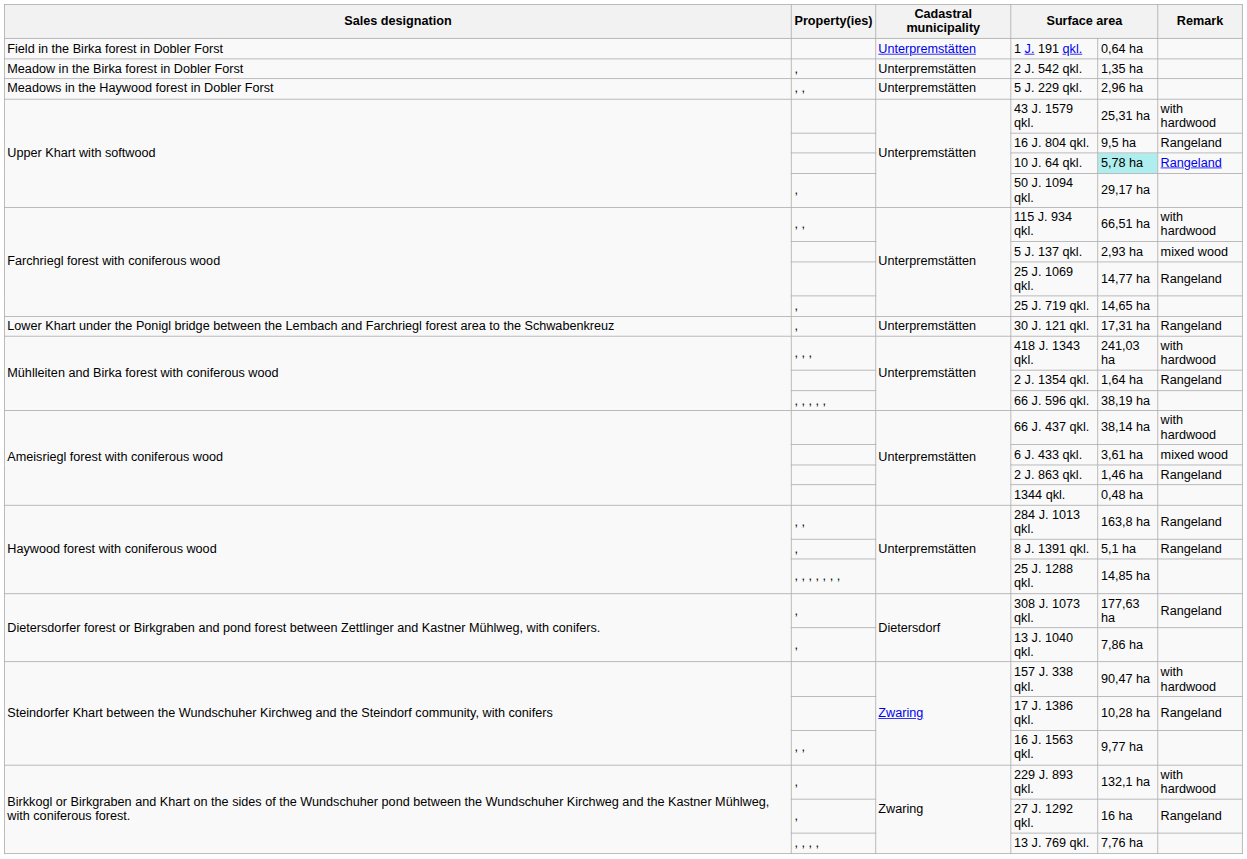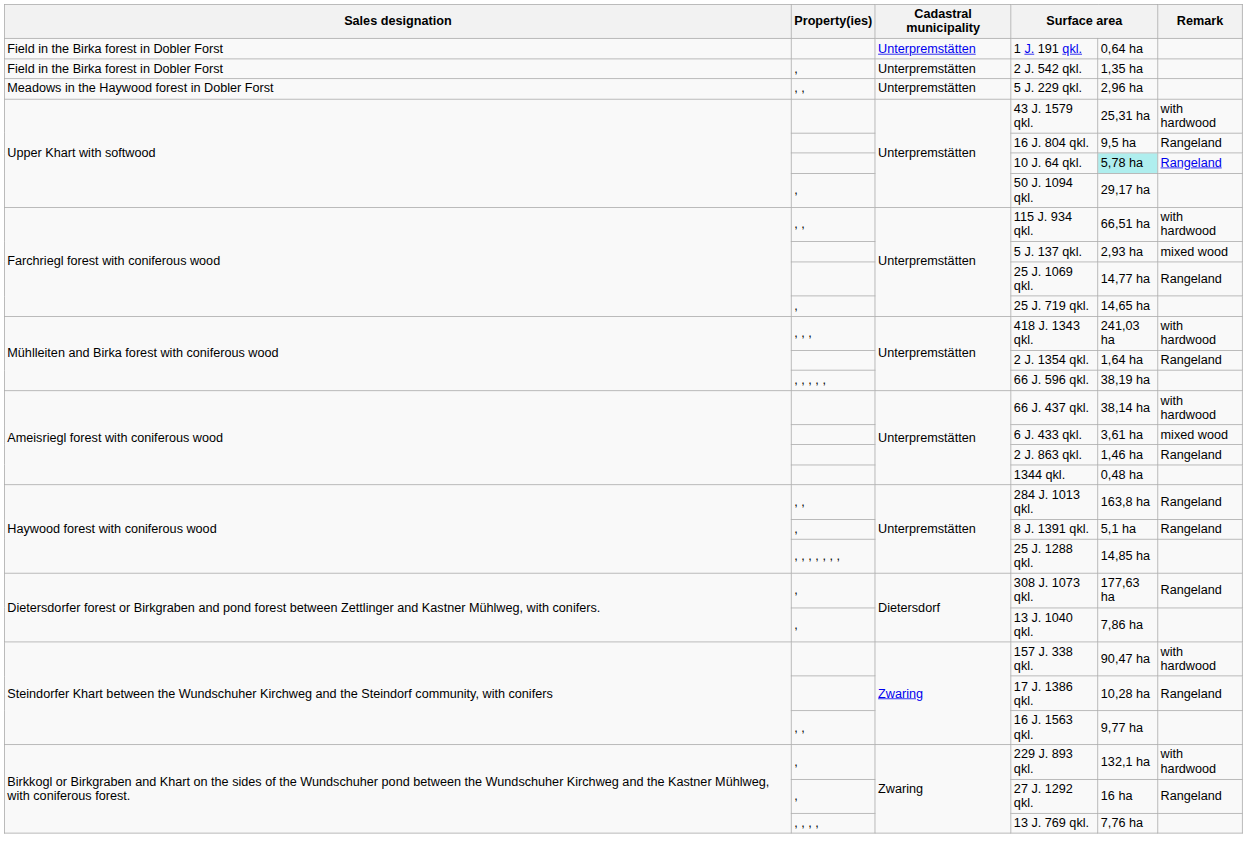2 J. 542 qkl. | Sales designation: Meadow in the Birka forest in Dobler Forst -> Field in the Birka forest in Dobler Forst
- row: Lower Khart under the Ponigl bridge between the Lembach and Farchriegl forest area to the Schwabenkreuz | , | Unterpremstätten | 30 J. 121 qkl. | 17,31 ha | Rangeland
